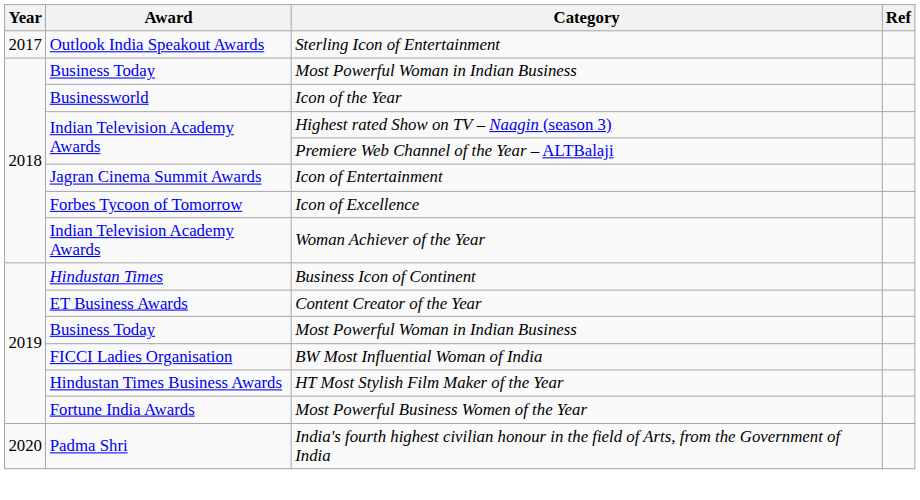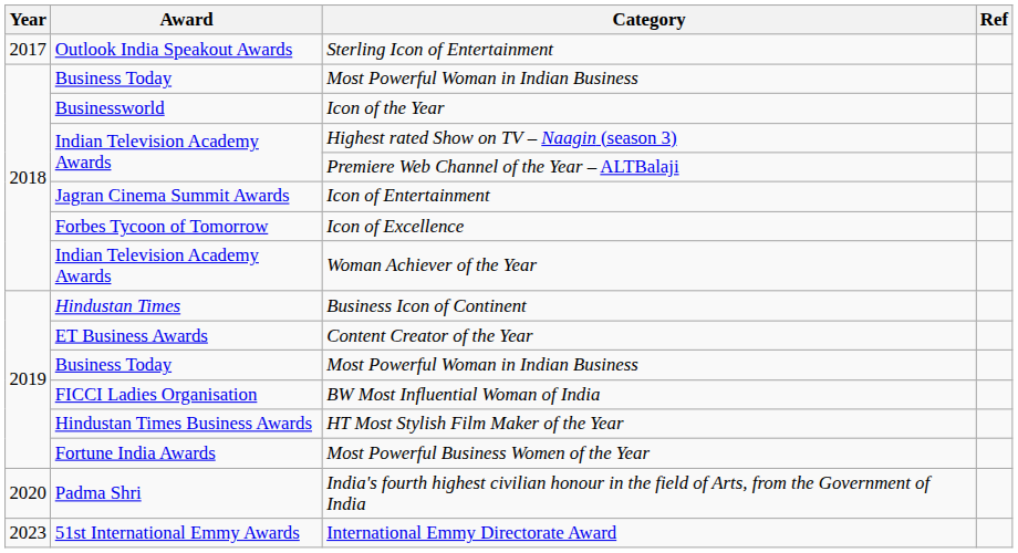+ row: 2023 | 51st International Emmy Awards | International Emmy Directorate Award
